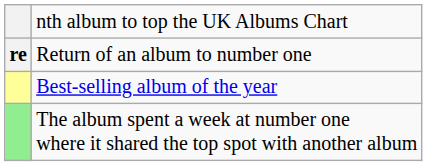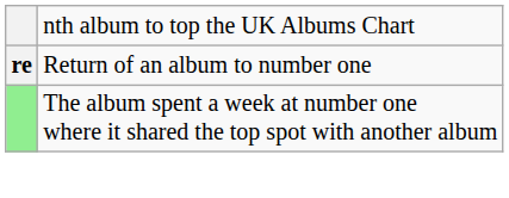- row: Best-selling album of the year
